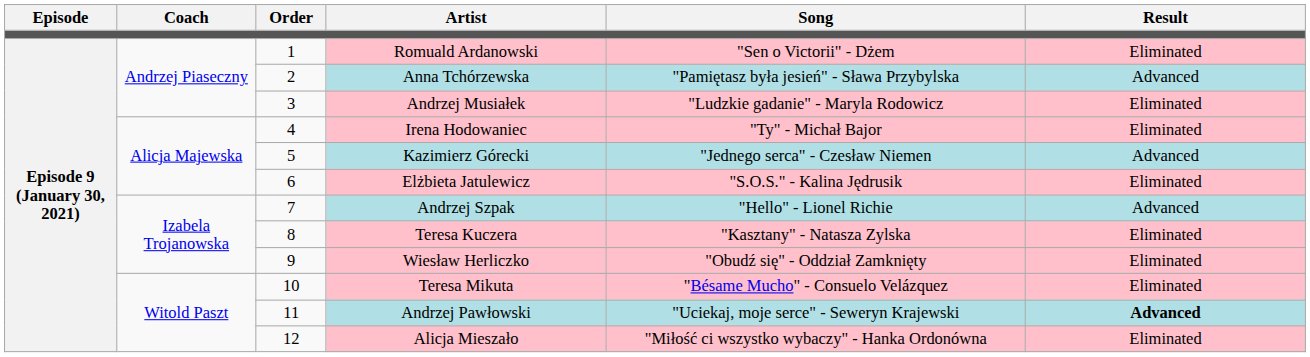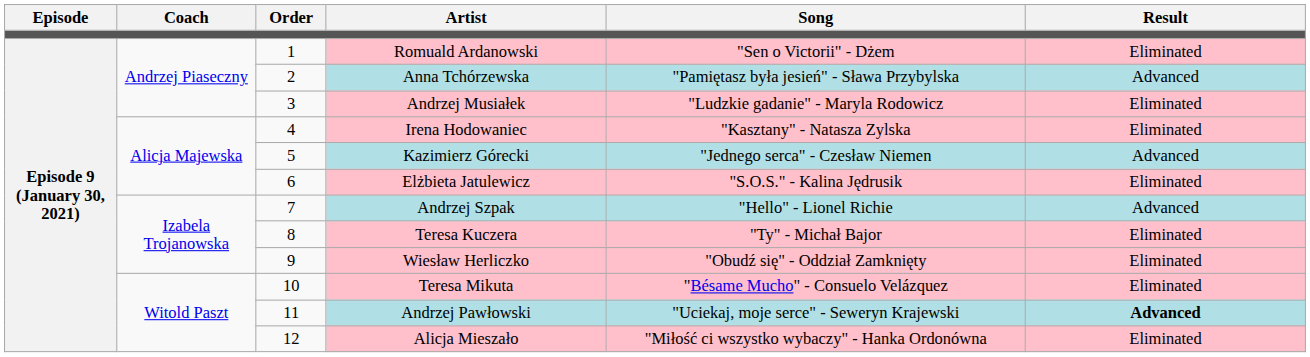Irena Hodowaniec | Song: "Ty" - Michał Bajor -> "Kasztany" - Natasza Zylska
Teresa Kuczera | Song: "Kasztany" - Natasza Zylska -> "Ty" - Michał Bajor
